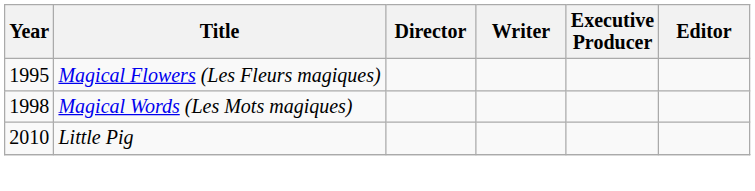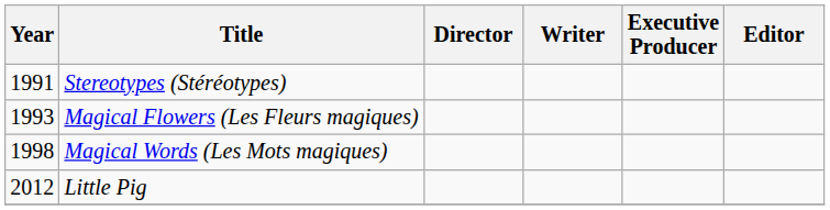+ row: 1991 | Stereotypes (Stéréotypes)
Magical Flowers (Les Fleurs magiques) | Year: 1995 -> 1993
Little Pig | Year: 2010 -> 2012
